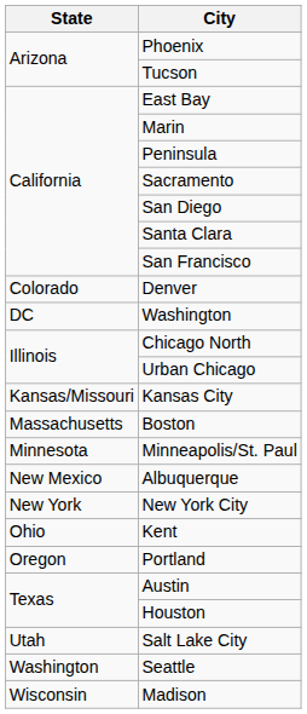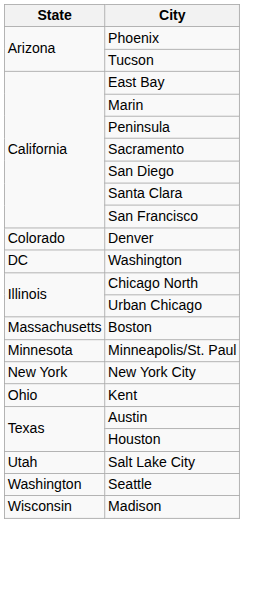- row: Kansas/Missouri | Kansas City
- row: New Mexico | Albuquerque
- row: Oregon | Portland
